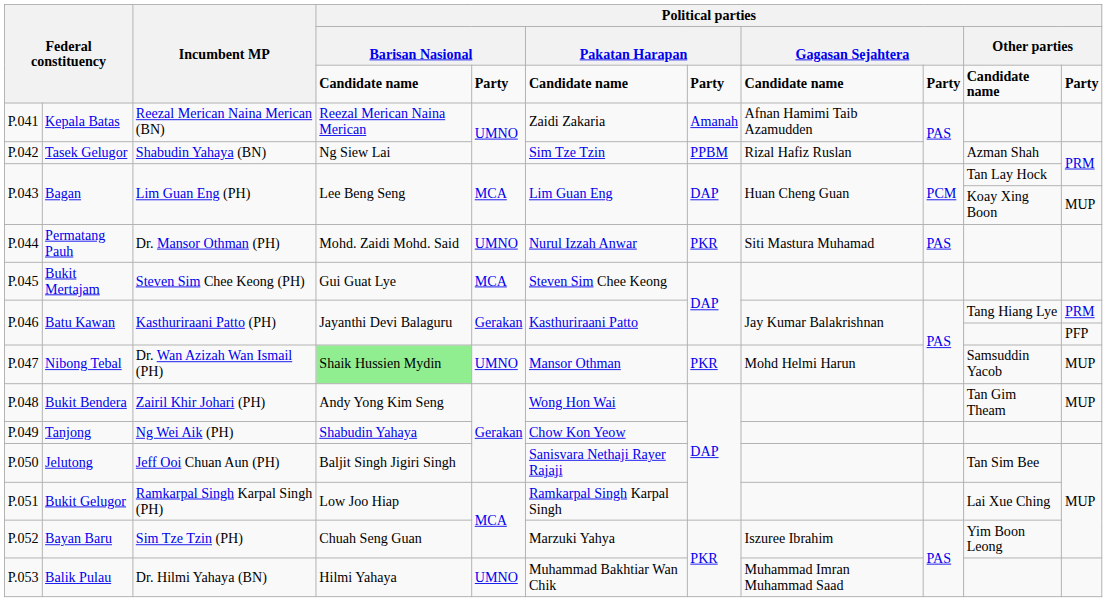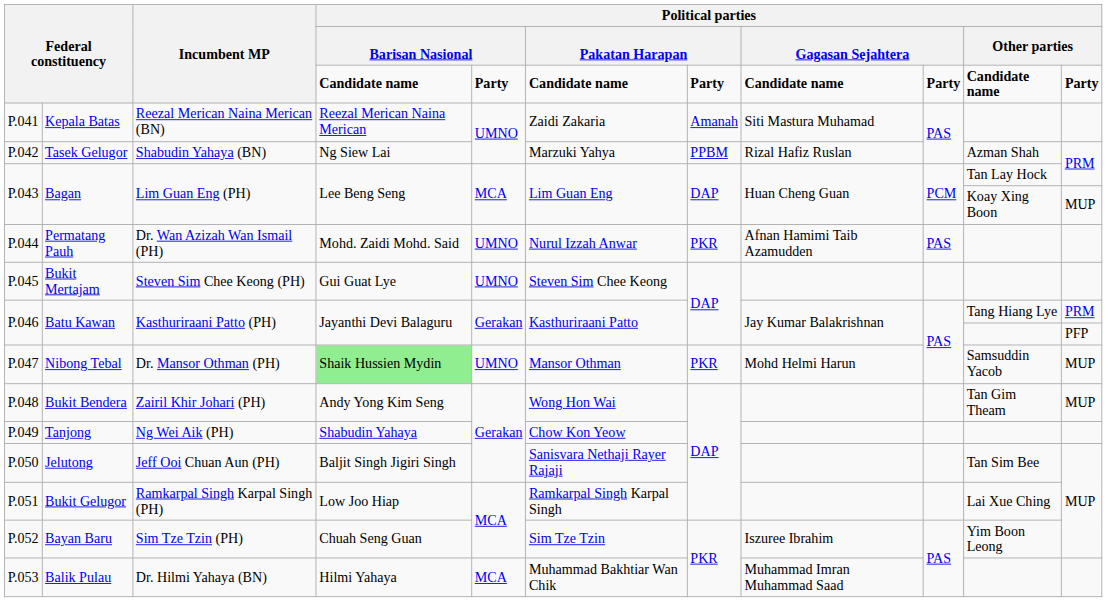P.041 | column 8: Afnan Hamimi Taib Azamudden -> Siti Mastura Muhamad
P.042 | column 6: Sim Tze Tzin -> Marzuki Yahya
P.044 | Incumbent MP: Dr. Mansor Othman (PH) -> Dr. Wan Azizah Wan Ismail (PH)
P.044 | column 8: Siti Mastura Muhamad -> Afnan Hamimi Taib Azamudden
P.045 | column 5: MCA -> UMNO
P.047 | Incumbent MP: Dr. Wan Azizah Wan Ismail (PH) -> Dr. Mansor Othman (PH)
P.052 | column 6: Marzuki Yahya -> Sim Tze Tzin
P.053 | column 5: UMNO -> MCA
